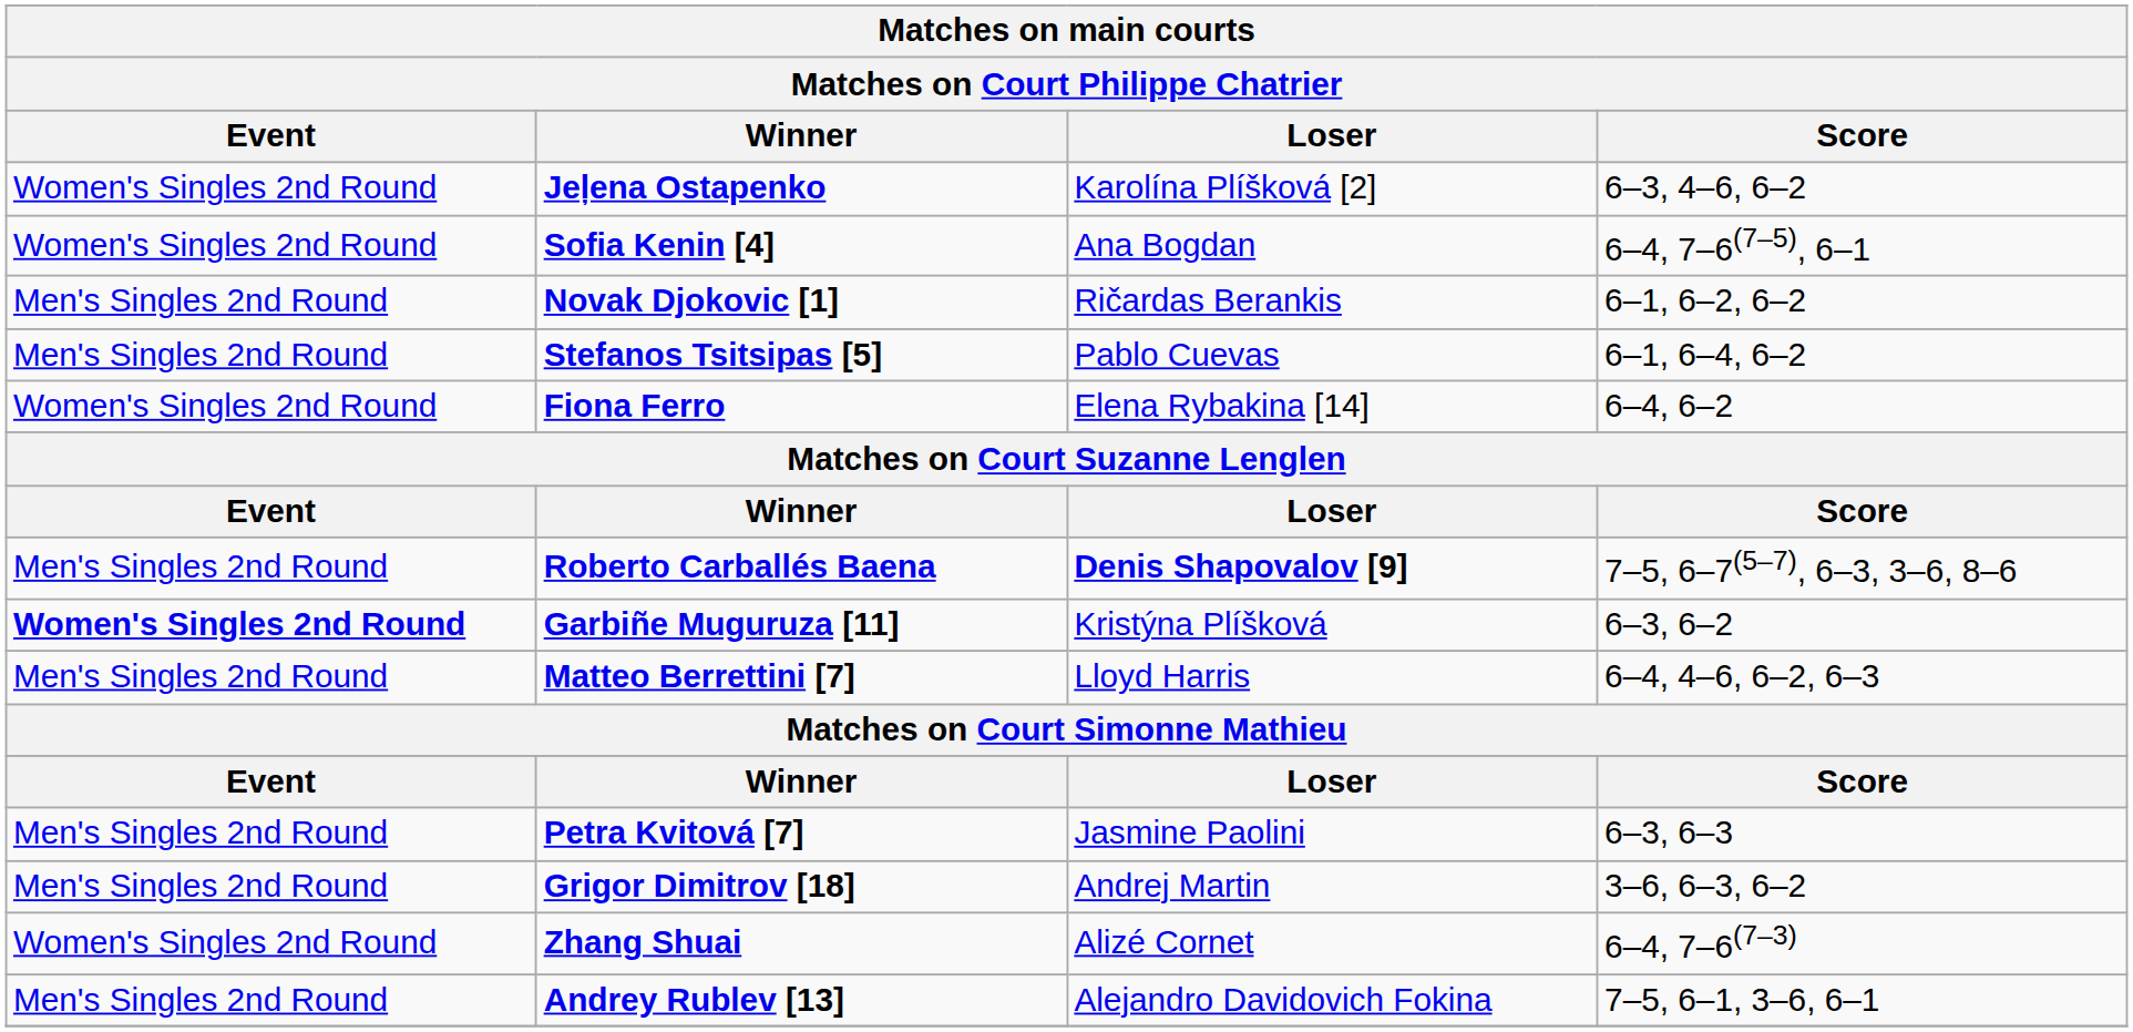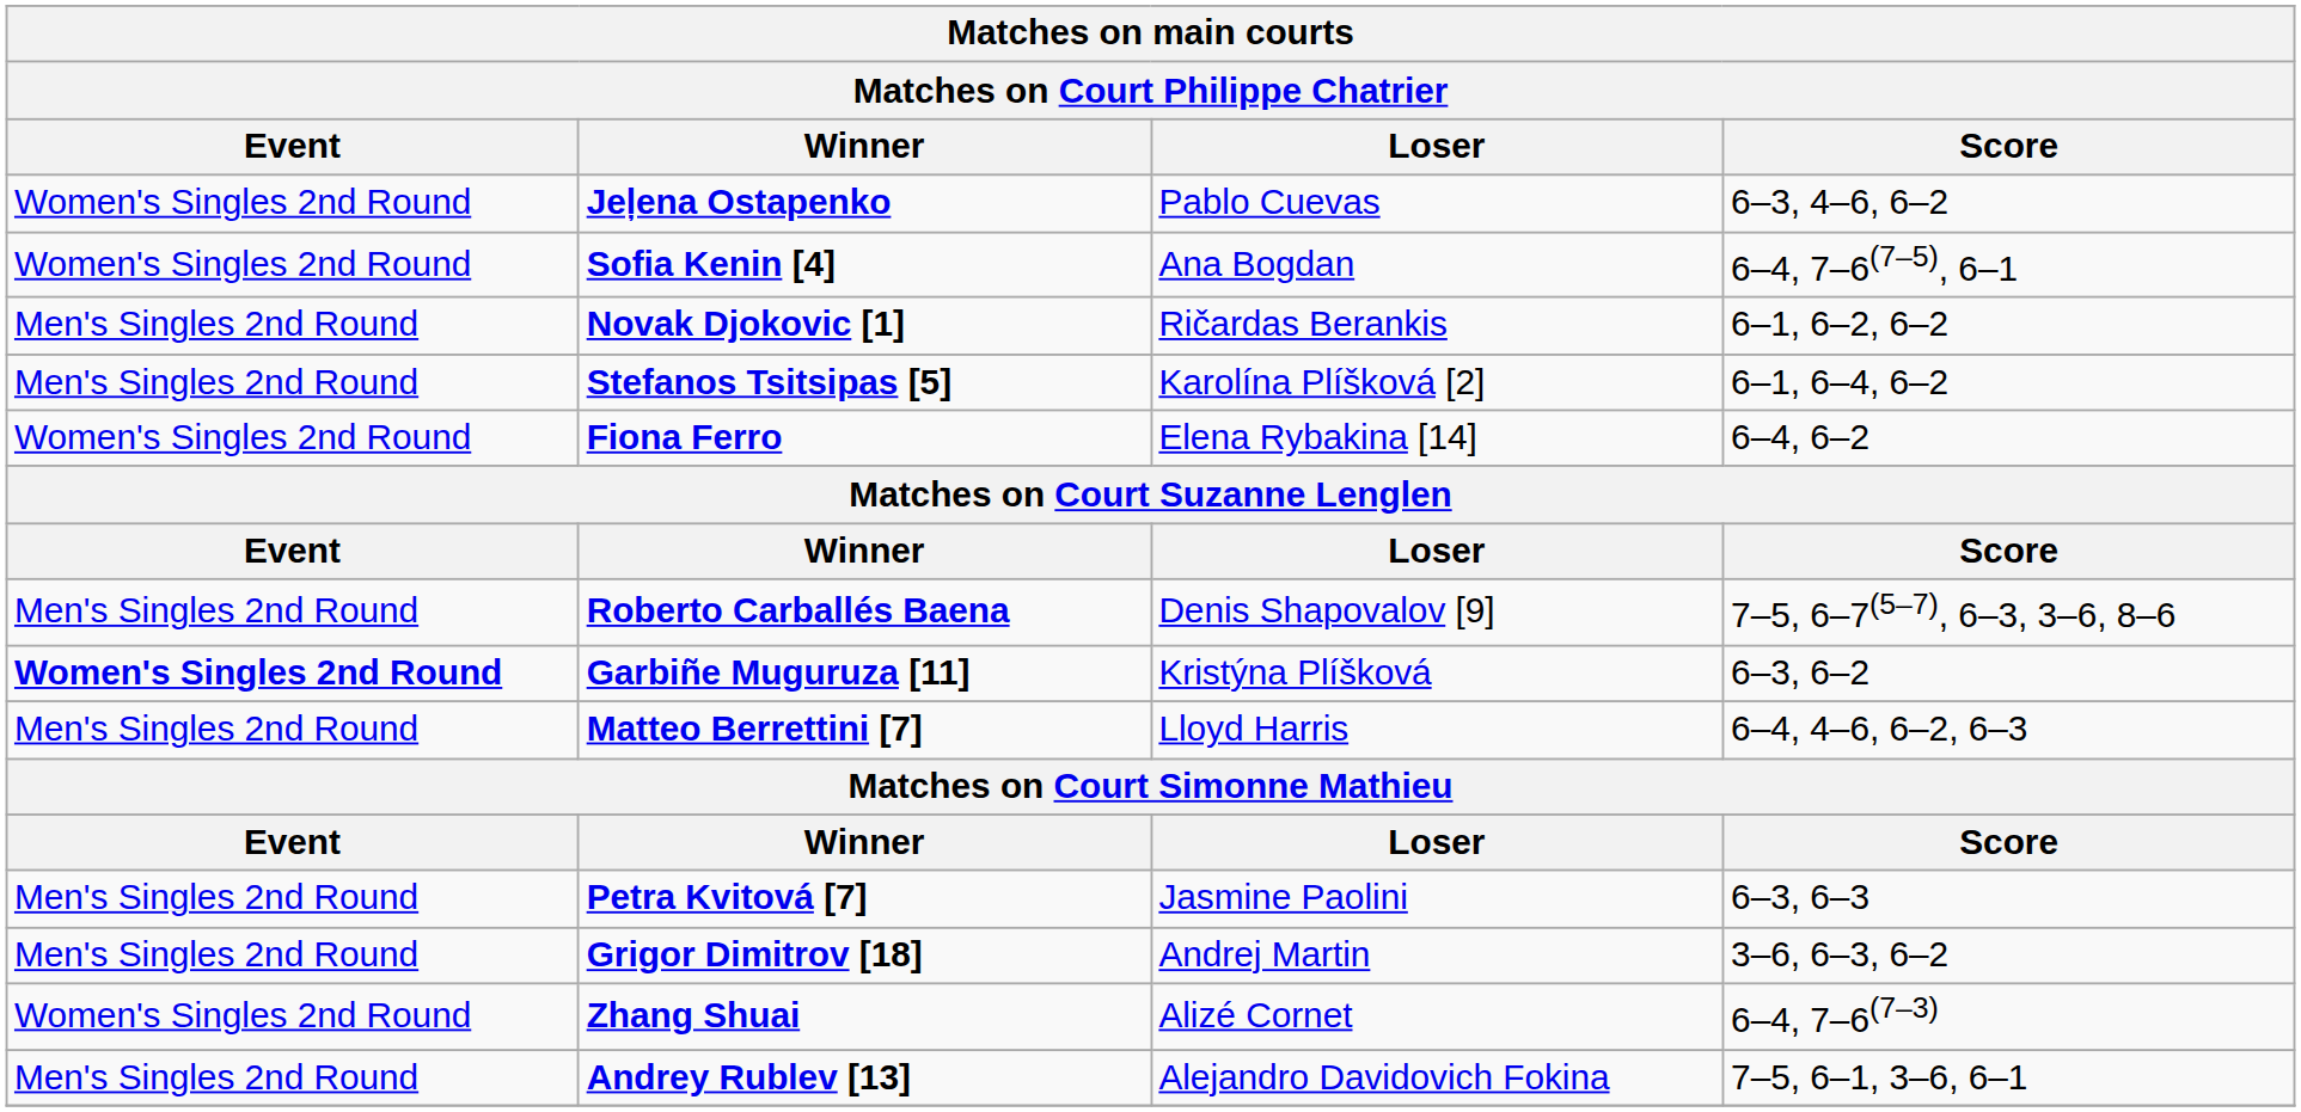Jeļena Ostapenko | Loser: Karolína Plíšková [2] -> Pablo Cuevas
Stefanos Tsitsipas [5] | Loser: Pablo Cuevas -> Karolína Plíšková [2]
Roberto Carballés Baena | Loser: bold -> normal
